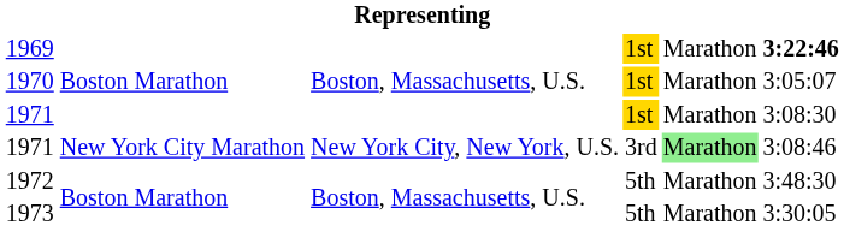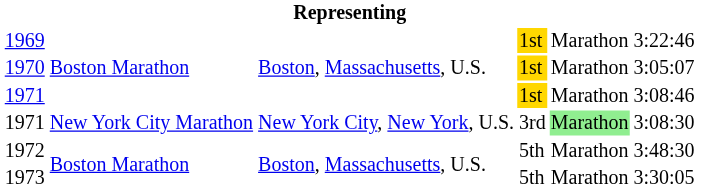1969 | column 6: bold -> normal
1971 / 1st | column 6: 3:08:30 -> 3:08:46
1971 / 3rd | column 6: 3:08:46 -> 3:08:30
